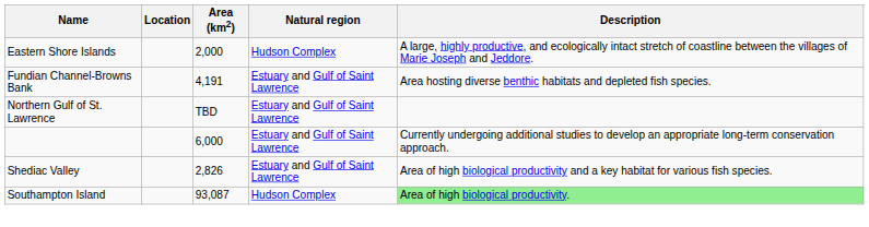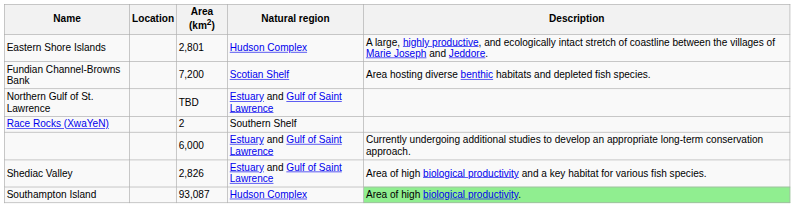Eastern Shore Islands | Area (km2): 2,000 -> 2,801
Fundian Channel-Browns Bank | Area (km2): 4,191 -> 7,200
Fundian Channel-Browns Bank | Natural region: Estuary and Gulf of Saint Lawrence -> Scotian Shelf
+ row: Race Rocks (XwaYeN) | 2 | Southern Shelf
